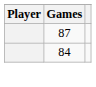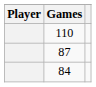+ row: 110
